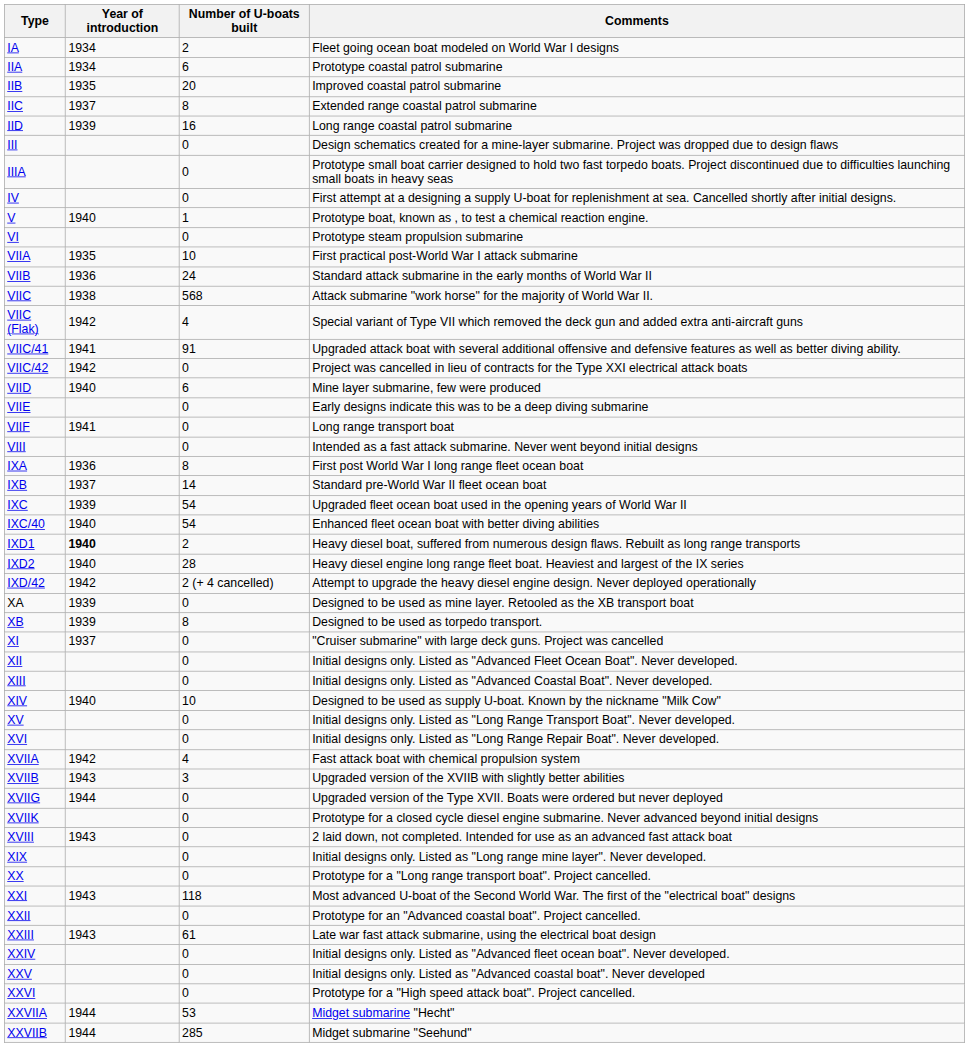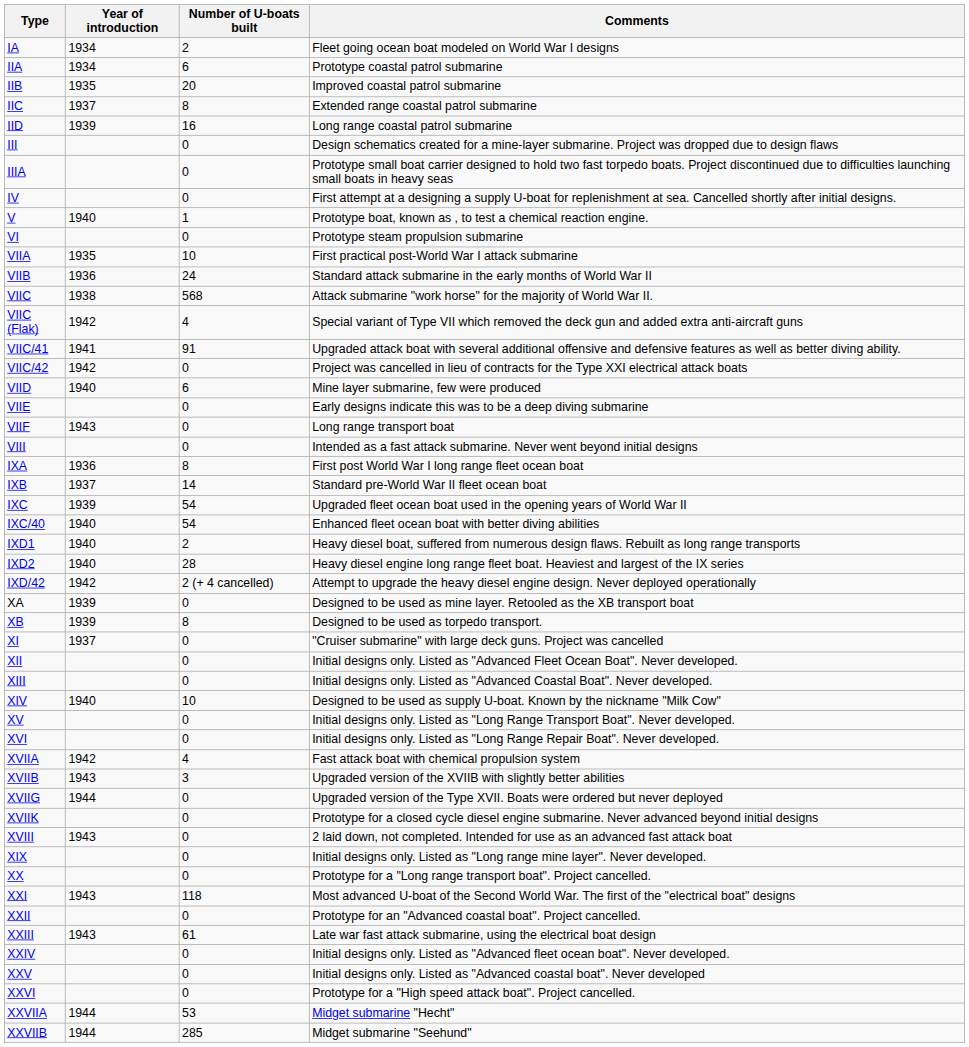VIIF | Year of introduction: 1941 -> 1943
IXD1 | Year of introduction: bold -> normal
